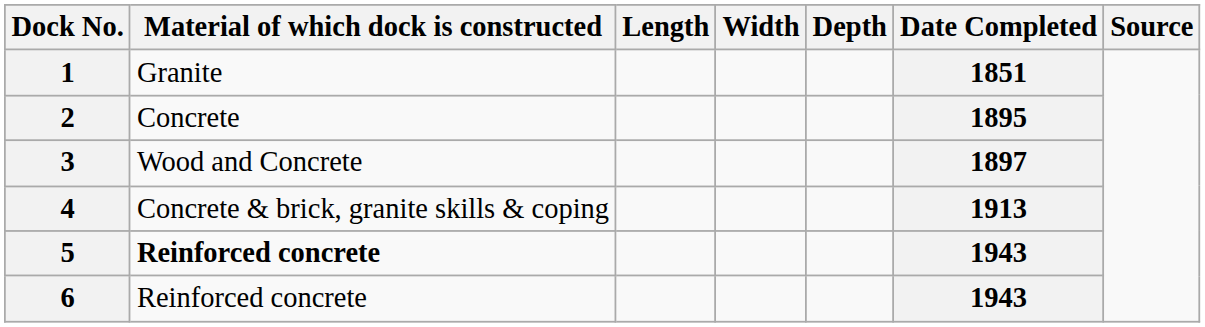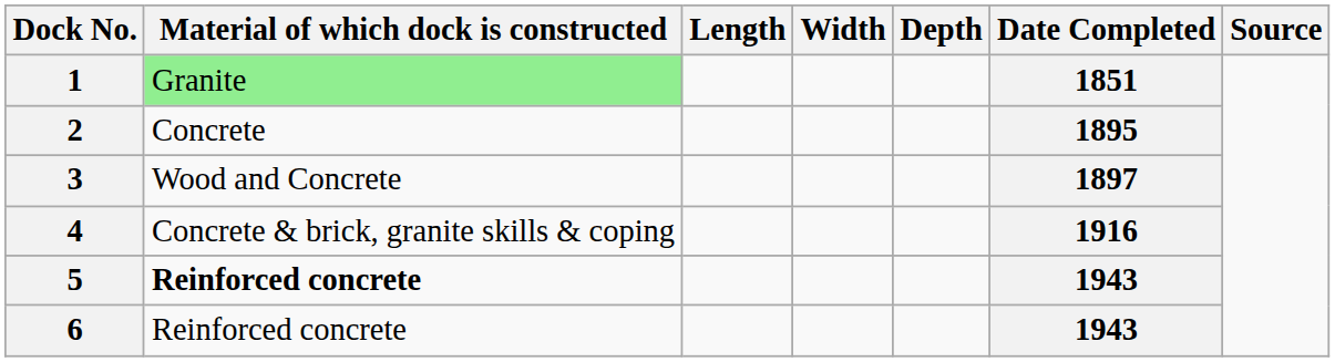1 | Material of which dock is constructed: no background -> lightgreen background
4 | Date Completed: 1913 -> 1916
